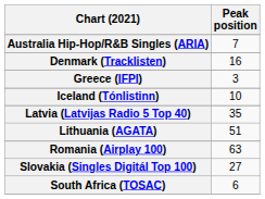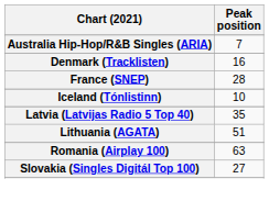+ row: France (SNEP) | 28
- row: Greece (IFPI) | 3
- row: South Africa (TOSAC) | 6
